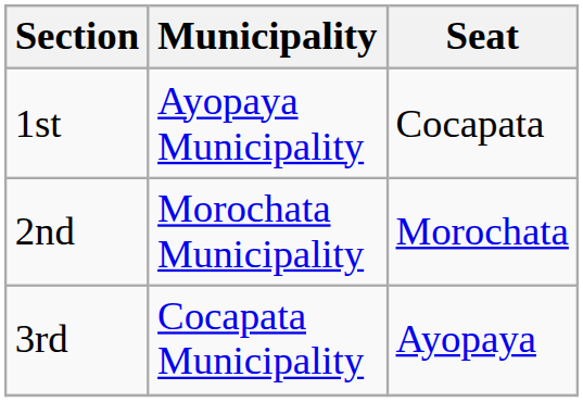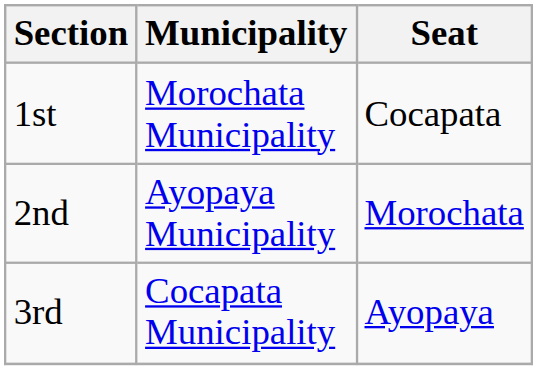1st | Municipality: Ayopaya Municipality -> Morochata Municipality
2nd | Municipality: Morochata Municipality -> Ayopaya Municipality
